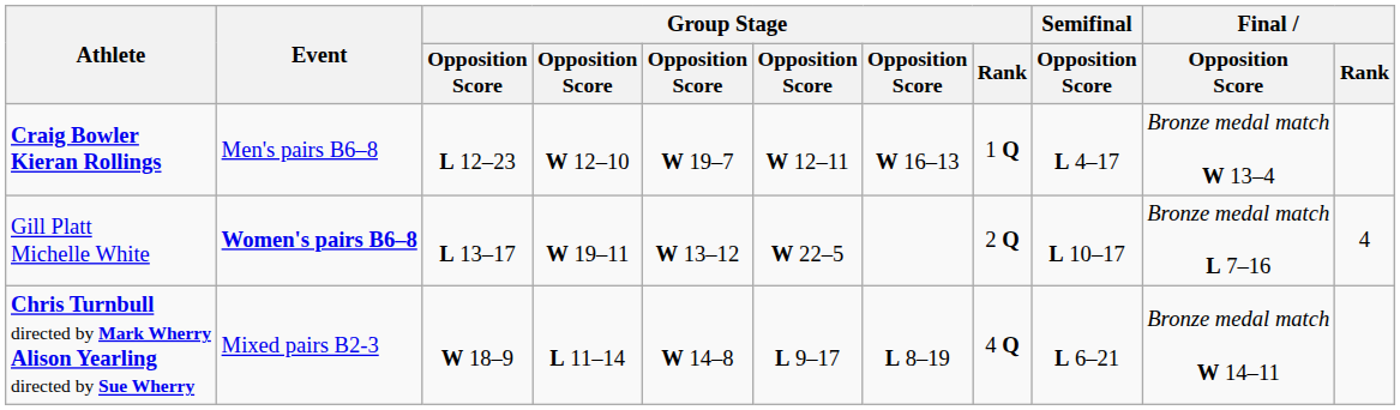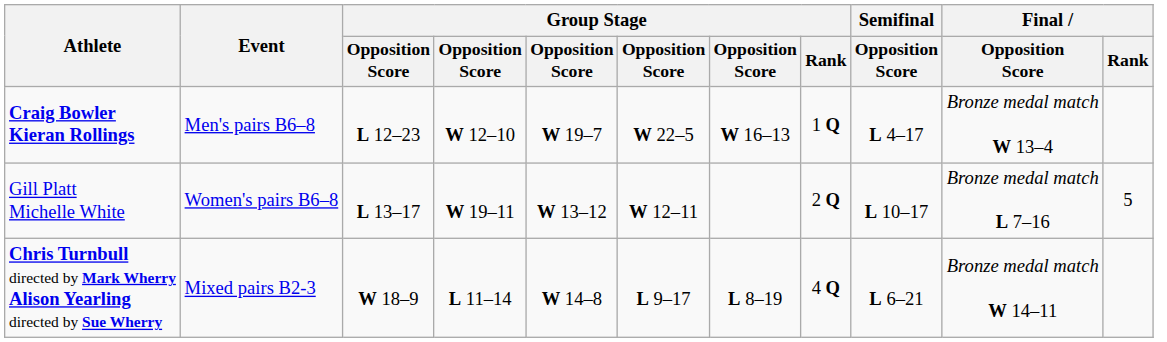Craig Bowler Kieran Rollings | column 6: W 12–11 -> W 22–5
Gill Platt Michelle White | Event: bold -> normal
Gill Platt Michelle White | column 6: W 22–5 -> W 12–11
Gill Platt Michelle White | Final / Rank: 4 -> 5
